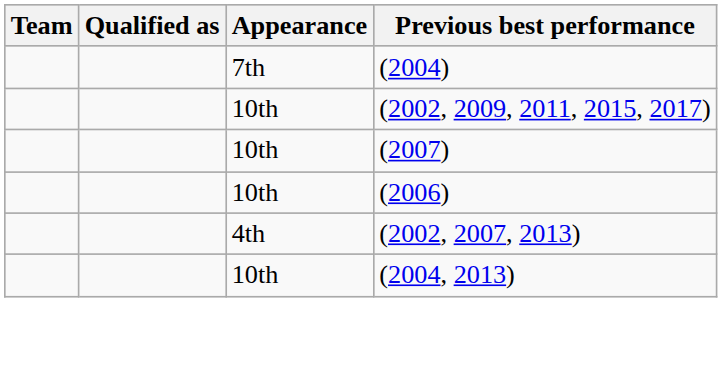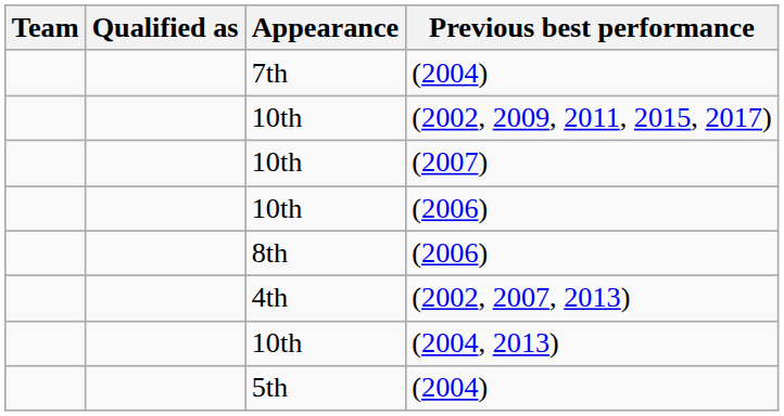+ row: 8th | (2006)
+ row: 5th | (2004)
